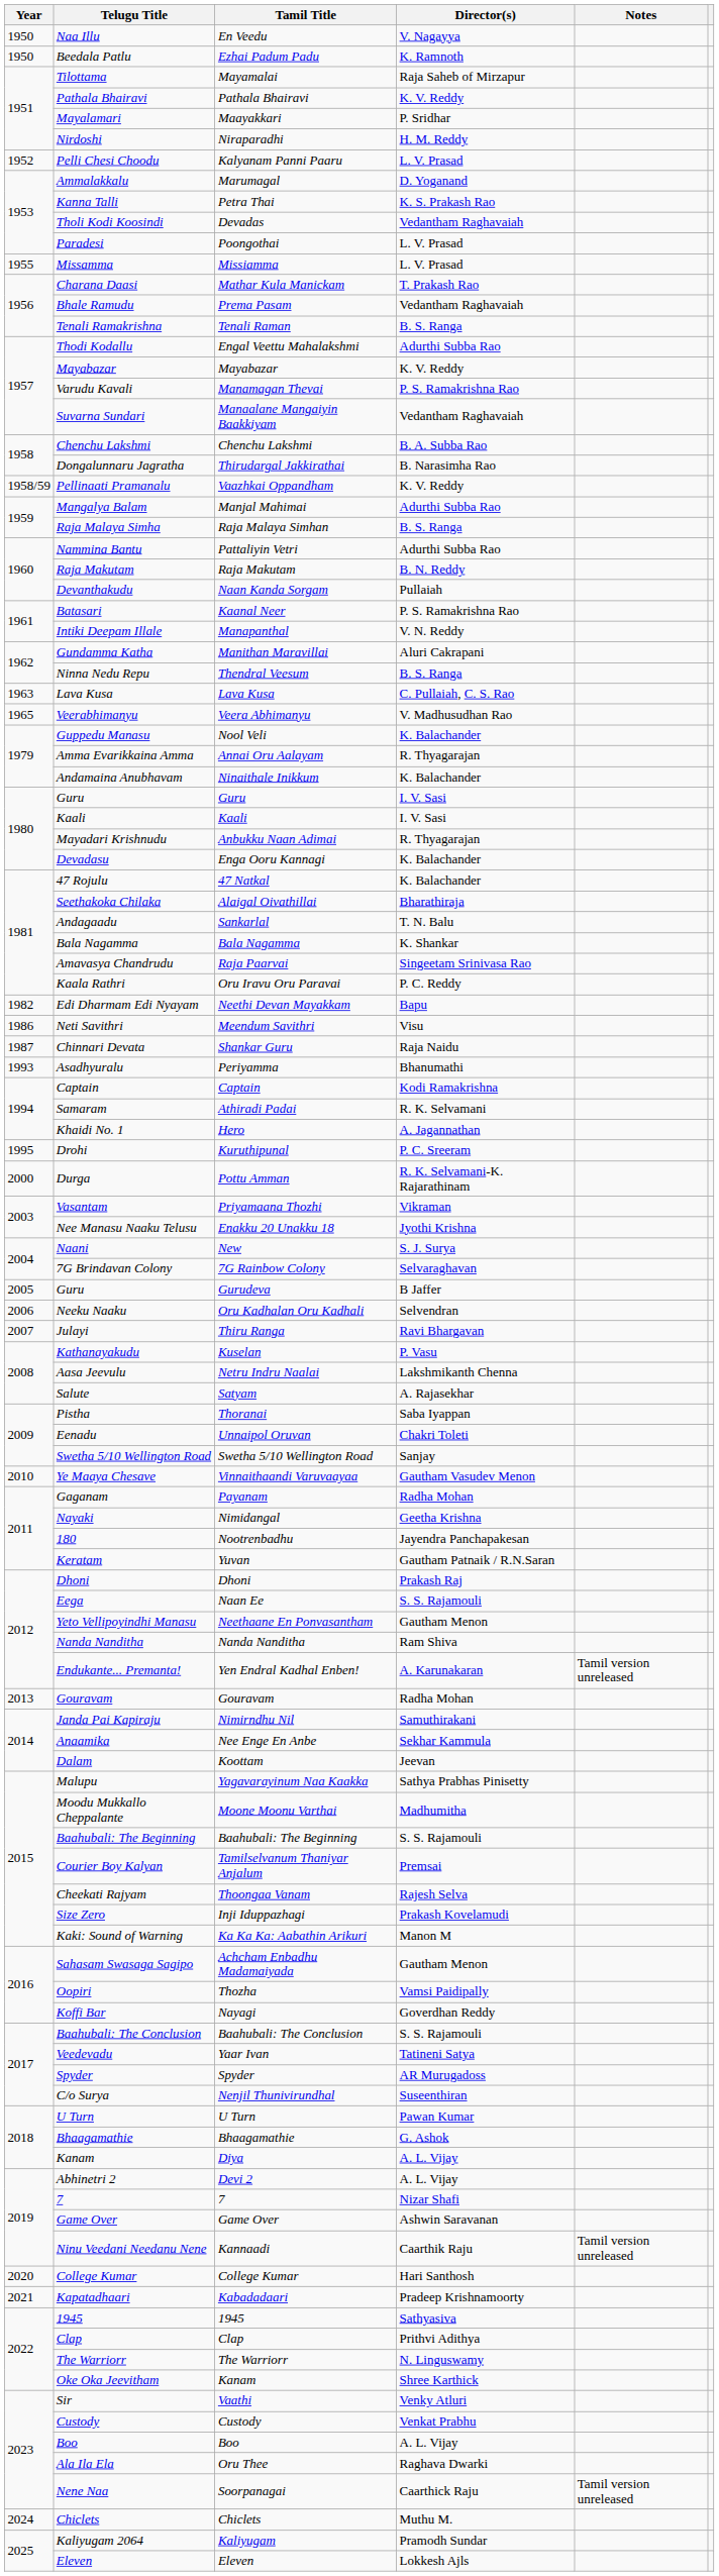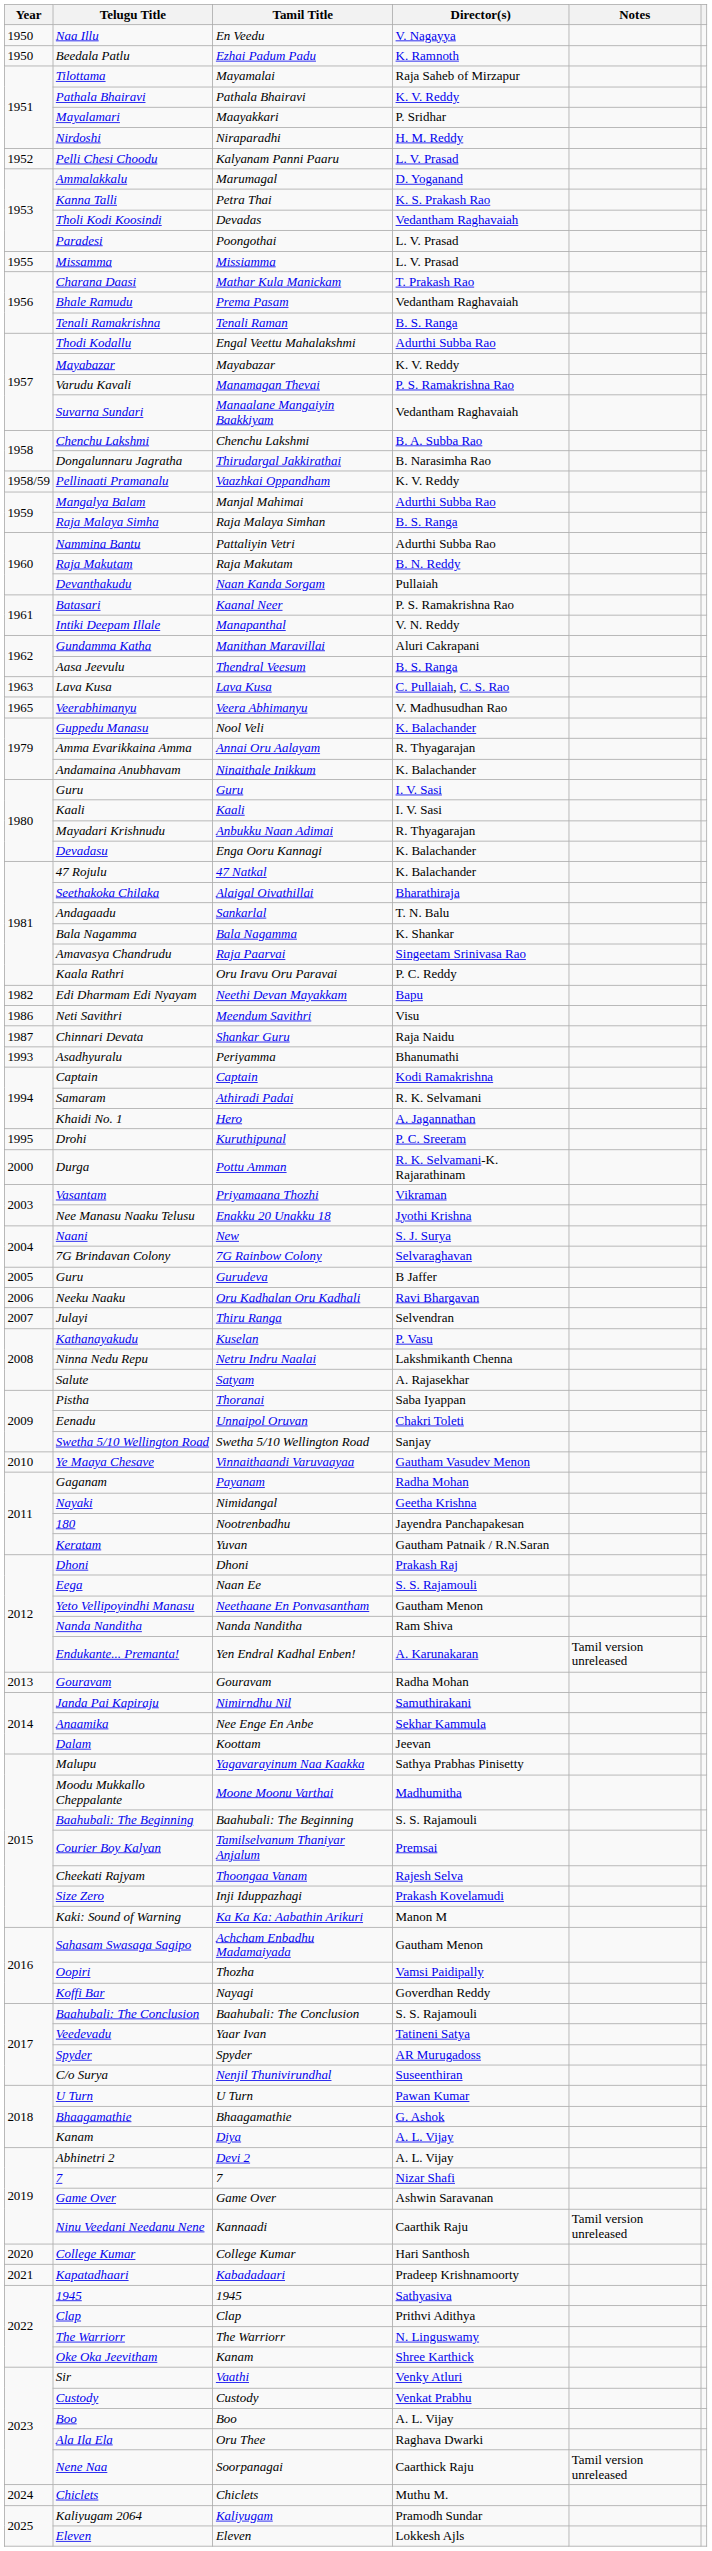Thendral Veesum | Telugu Title: Ninna Nedu Repu -> Aasa Jeevulu
Oru Kadhalan Oru Kadhali | Director(s): Selvendran -> Ravi Bhargavan
Thiru Ranga | Director(s): Ravi Bhargavan -> Selvendran
Netru Indru Naalai | Telugu Title: Aasa Jeevulu -> Ninna Nedu Repu
